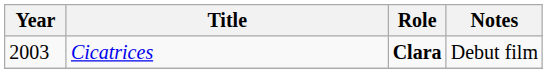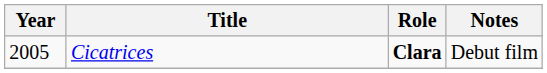Cicatrices | Year: 2003 -> 2005
